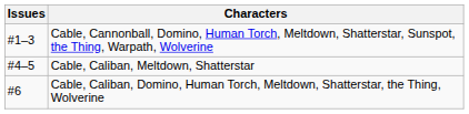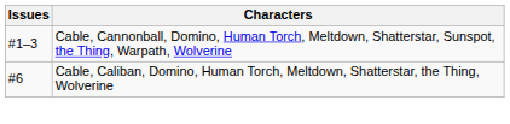- row: #4–5 | Cable, Caliban, Meltdown, Shatterstar
